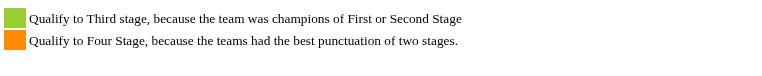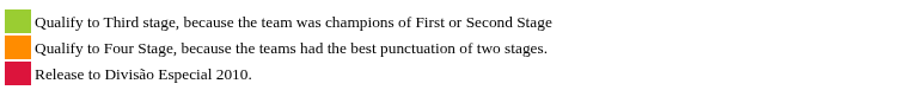+ row: Release to Divisão Especial 2010.
